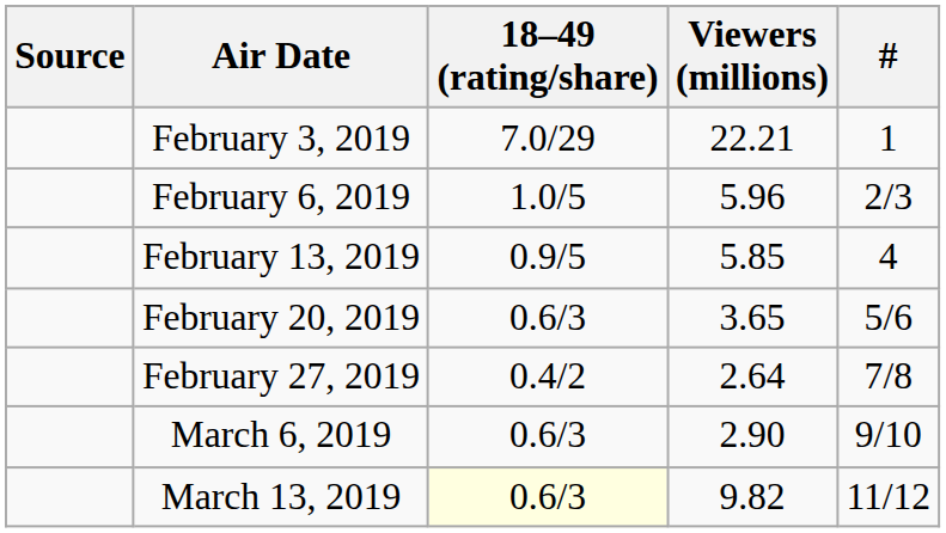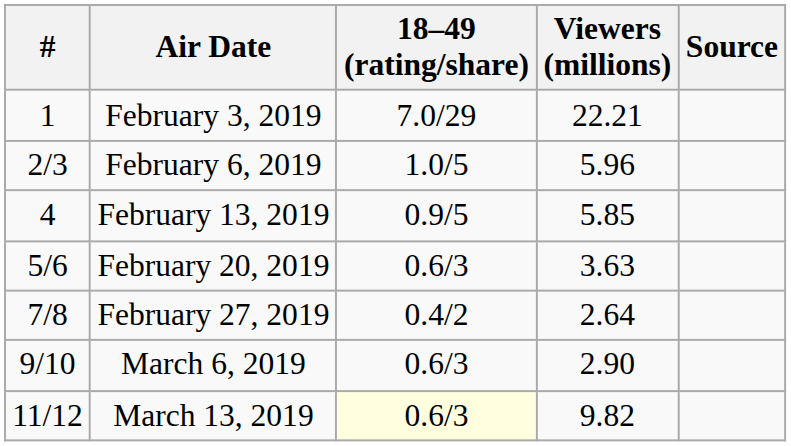columns swapped: # <-> Source
February 20, 2019 | Viewers (millions): 3.65 -> 3.63
